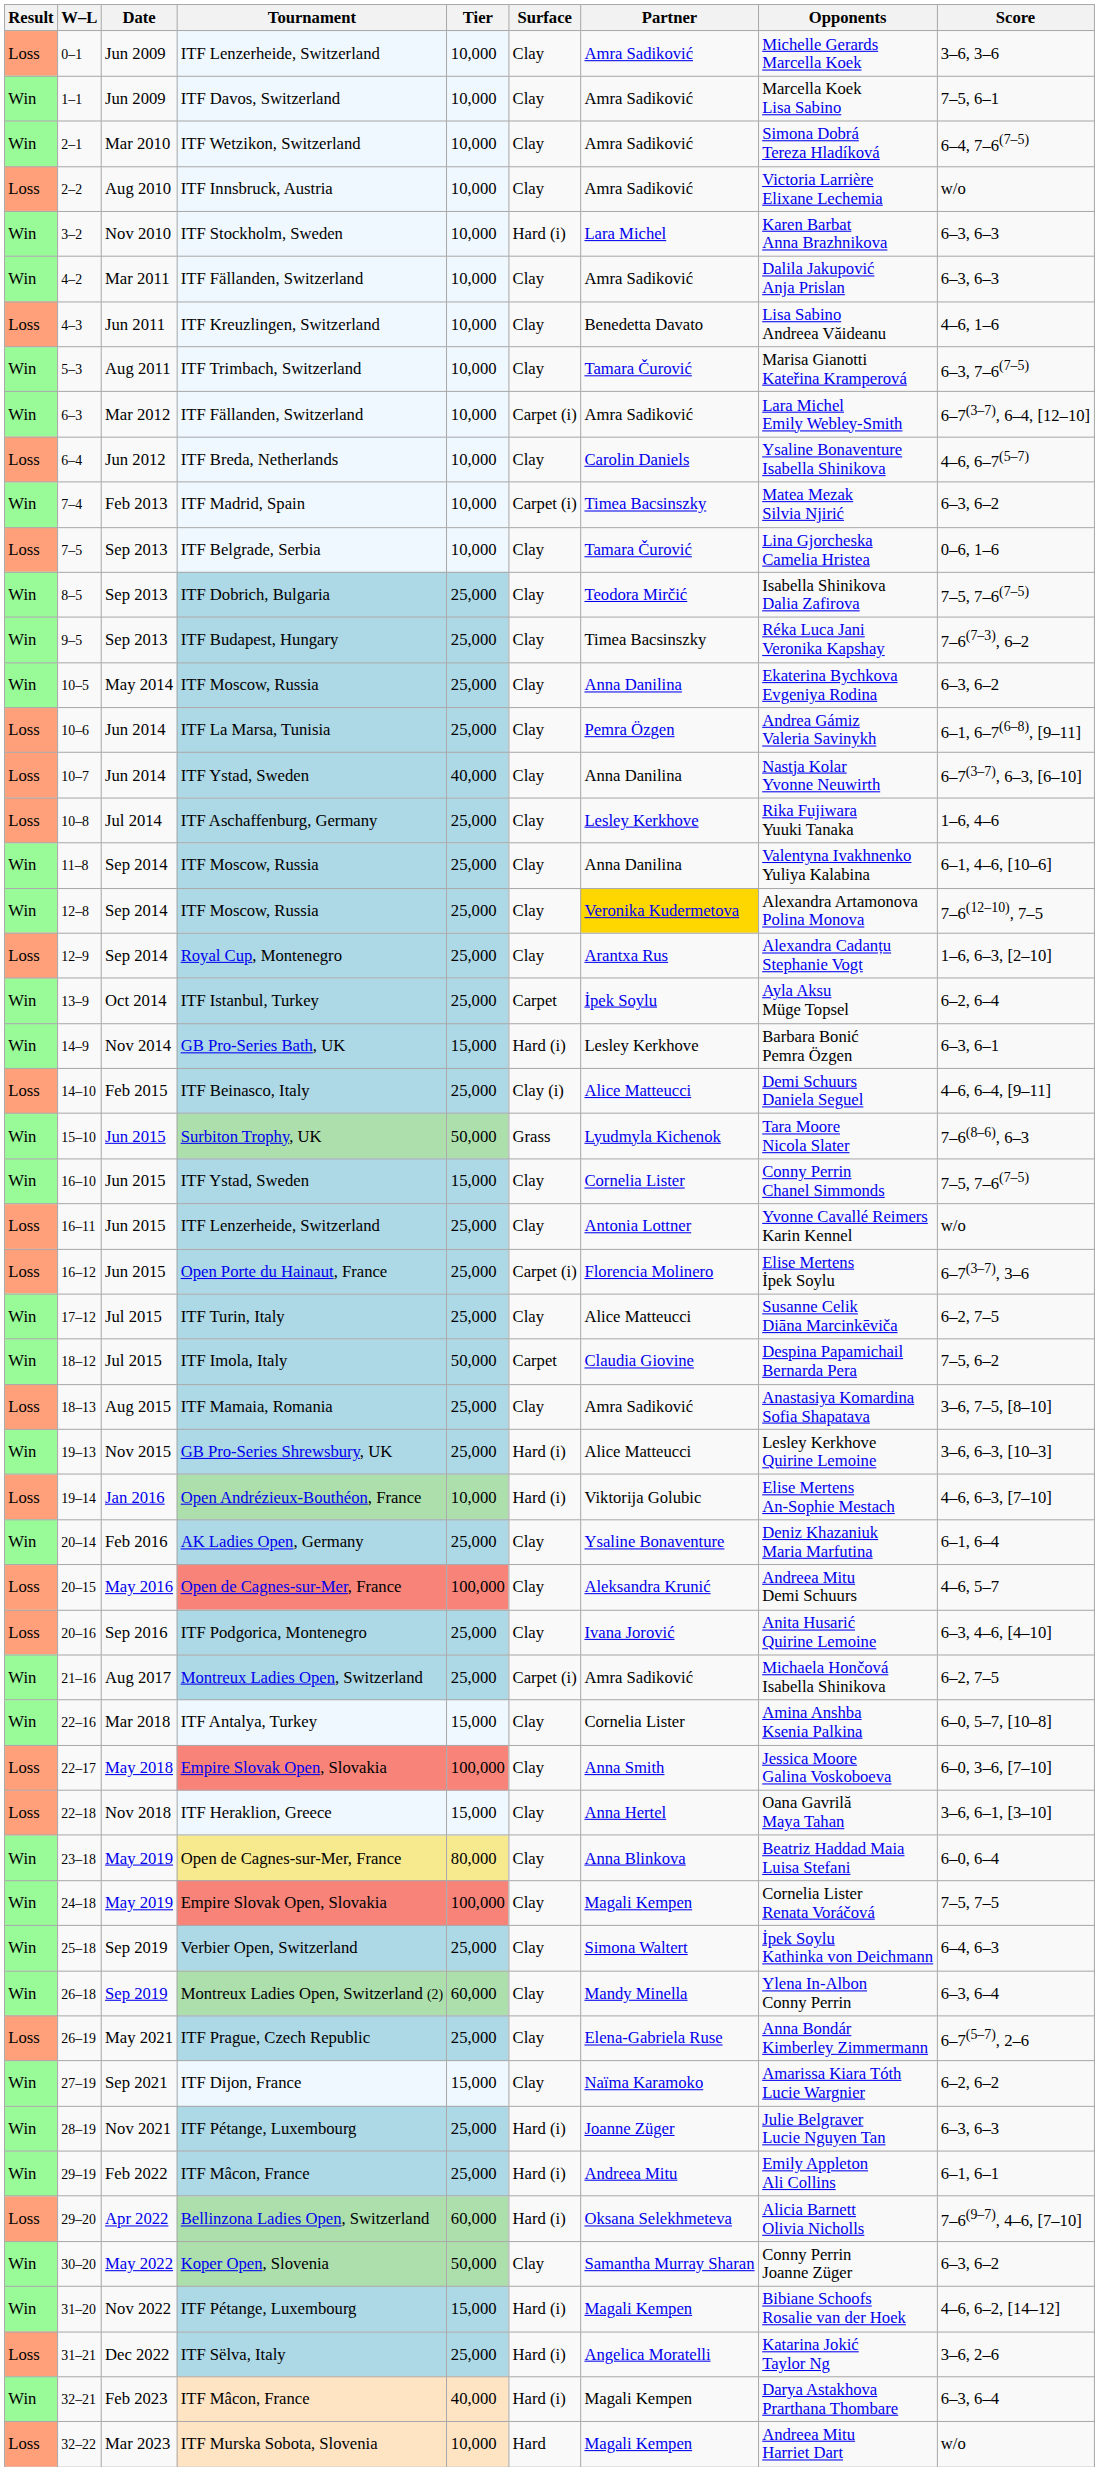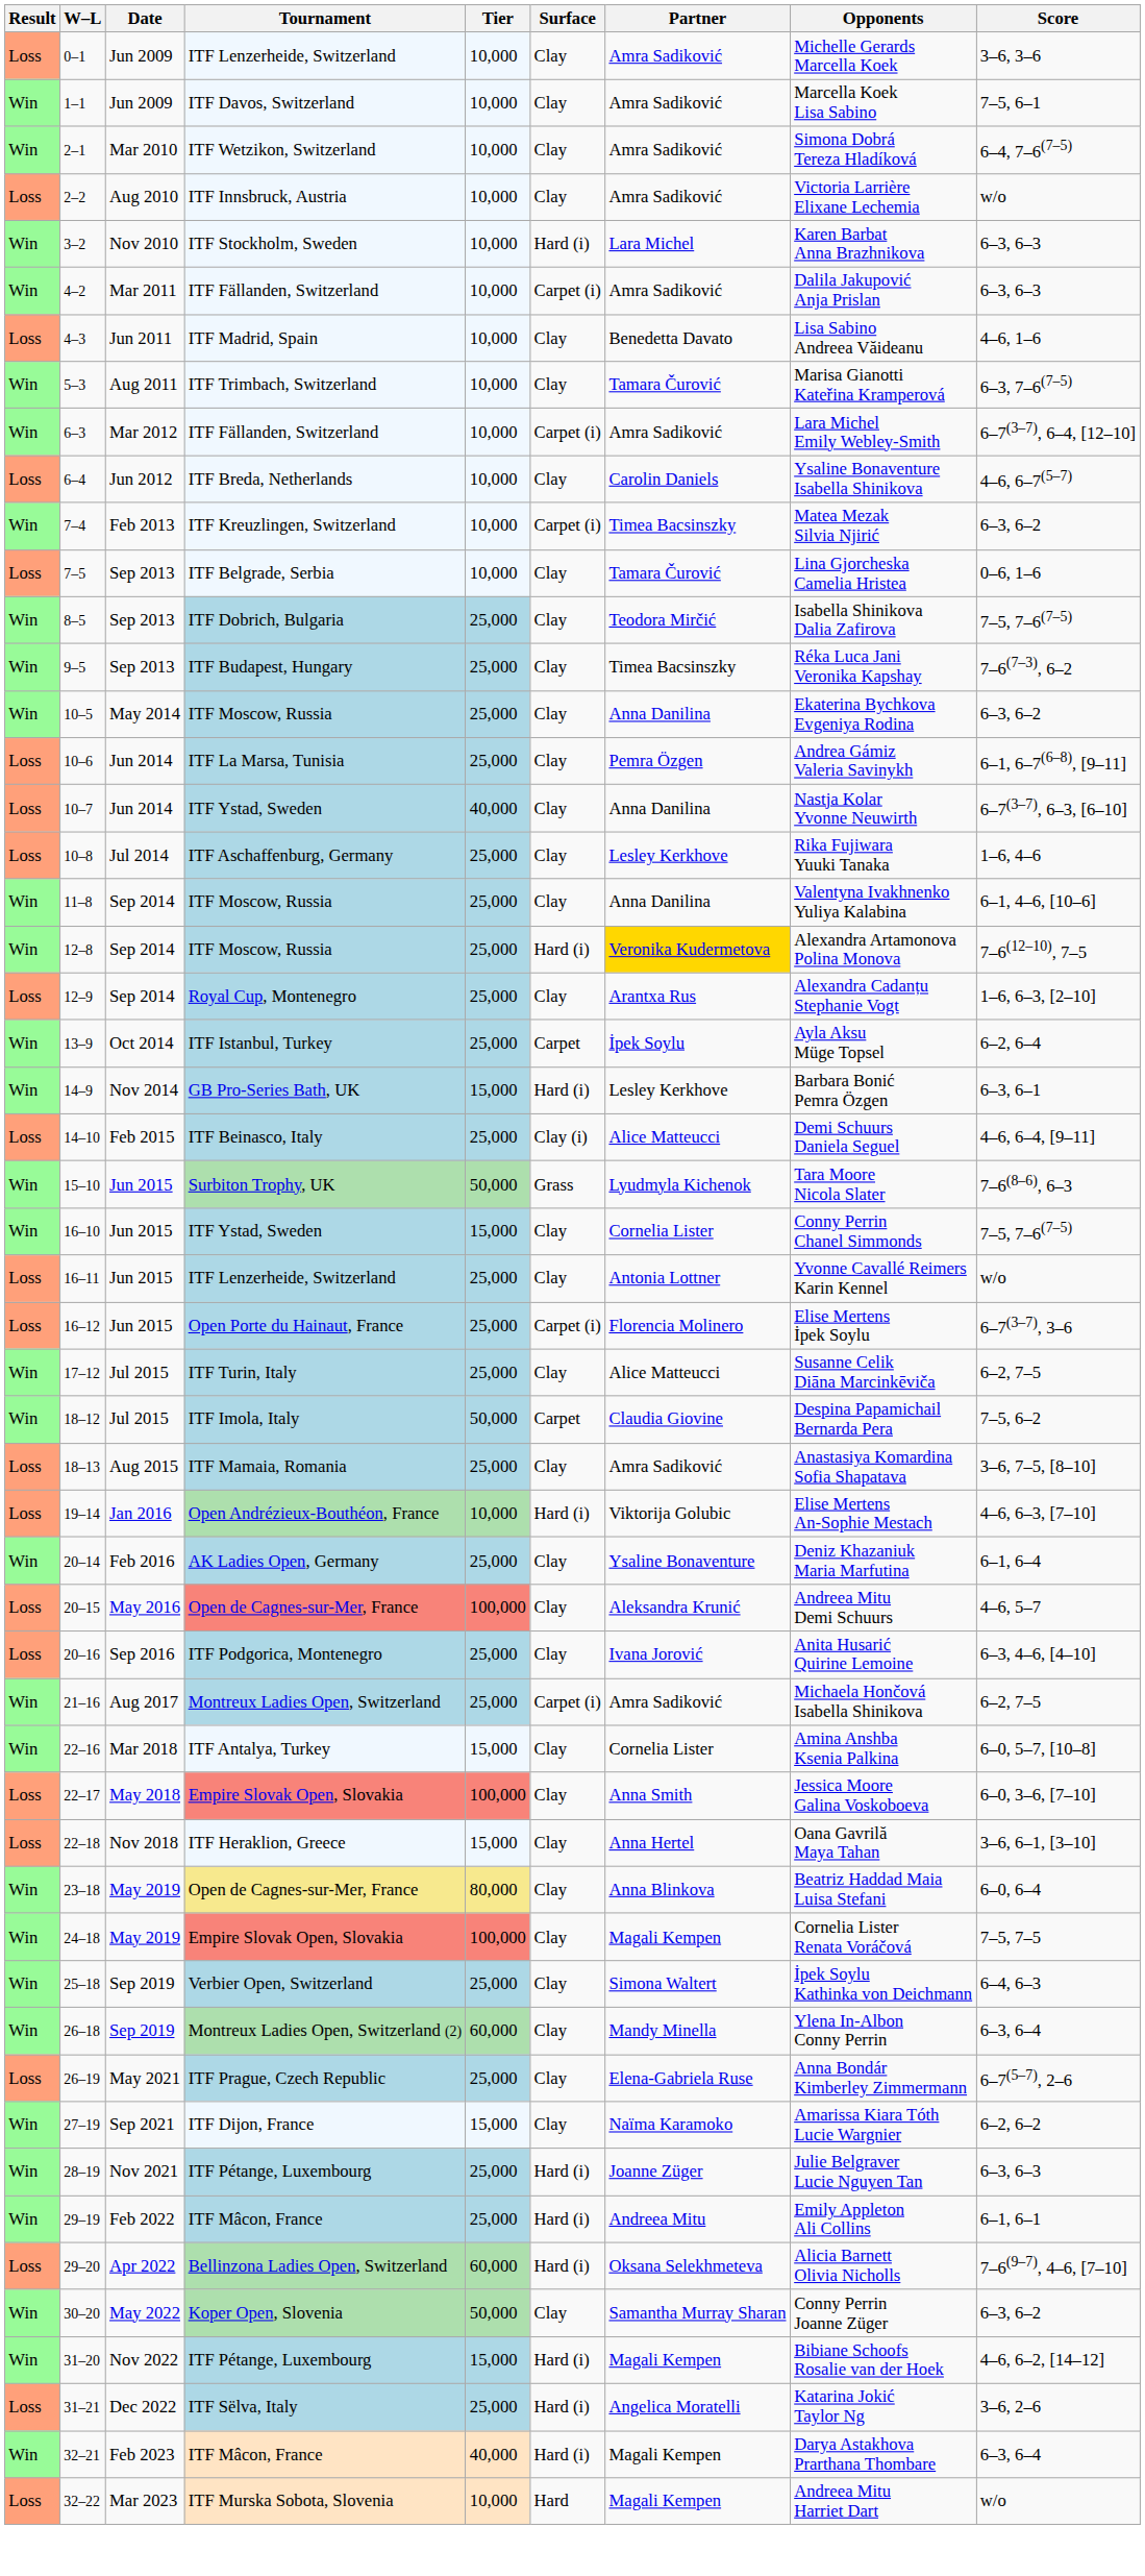4–2 | Surface: Clay -> Carpet (i)
4–3 | Tournament: ITF Kreuzlingen, Switzerland -> ITF Madrid, Spain
7–4 | Tournament: ITF Madrid, Spain -> ITF Kreuzlingen, Switzerland
12–8 | Surface: Clay -> Hard (i)
- row: Win | 19–13 | Nov 2015 | GB Pro-Series Shrewsbury, UK | 25,000 | Hard (i) | Alice Matteucci | Lesley Kerkhove Quirine Lemoine | 3–6, 6–3, [10–3]
